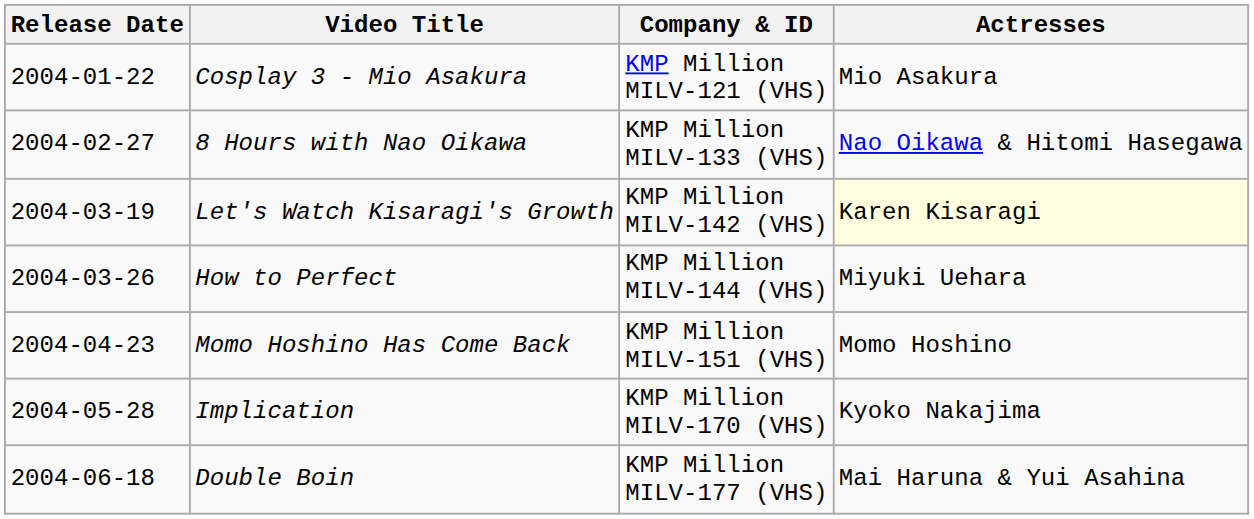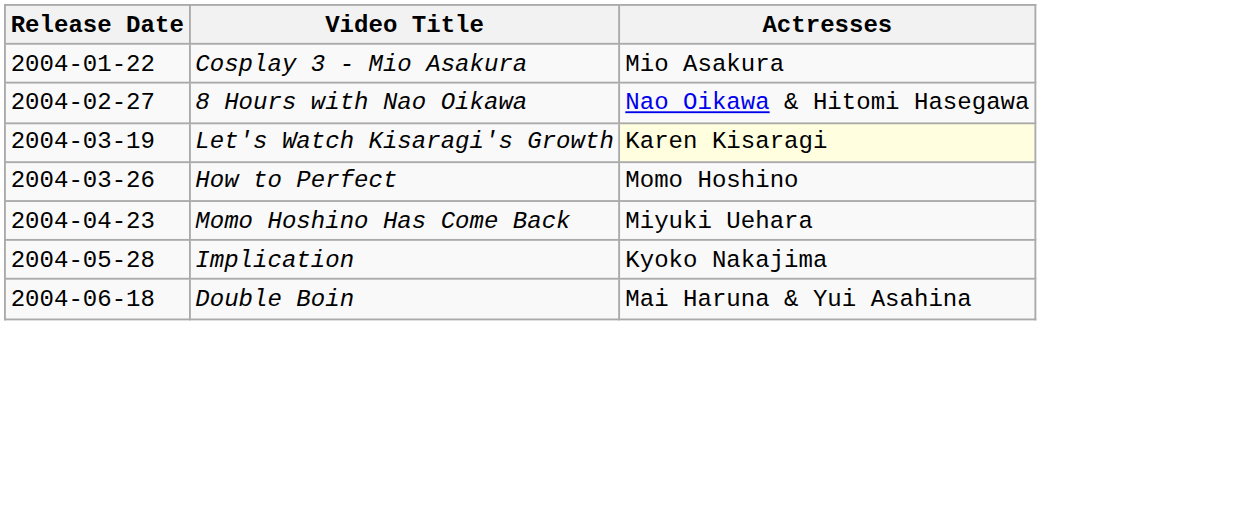- column: Company & ID | KMP Million MILV-121 (VHS) | KMP Million MILV-133 (VHS) | KMP Million MILV-142 (VHS) | KMP Million MILV-144 (VHS) | KMP Million MILV-151 (VHS) | KMP Million MILV-170 (VHS) | KMP Million MILV-177 (VHS)
How to Perfect | Actresses: Miyuki Uehara -> Momo Hoshino
Momo Hoshino Has Come Back | Actresses: Momo Hoshino -> Miyuki Uehara
